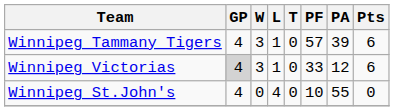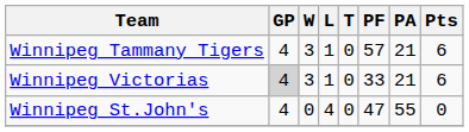Winnipeg Tammany Tigers | PA: 39 -> 21
Winnipeg Victorias | PA: 12 -> 21
Winnipeg St.John's | PF: 10 -> 47
